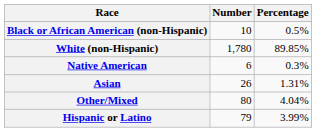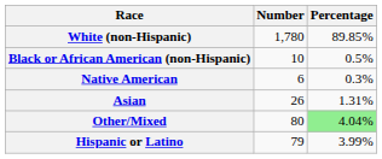rows swapped: White (non-Hispanic) <-> Black or African American (non-Hispanic)
Other/Mixed | Percentage: no background -> lightgreen background
